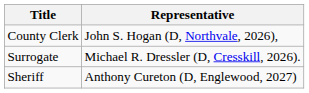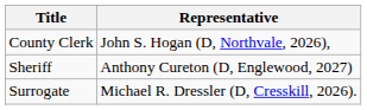rows swapped: Sheriff <-> Surrogate
